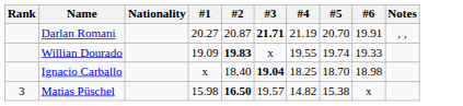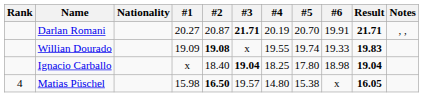+ column: Result | 21.71 | 19.83 | 19.04 | 16.05
Darlan Romani | #4: 21.19 -> 20.19
Willian Dourado | #2: 19.83 -> 19.08
Ignacio Carballo | #5: 18.70 -> 17.80
Matias Püschel | Rank: 3 -> 4
Matias Püschel | #4: 14.82 -> 14.80
